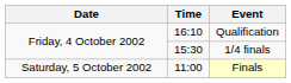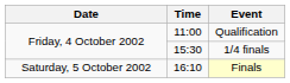Qualification | Time: 16:10 -> 11:00
Finals | Time: 11:00 -> 16:10
